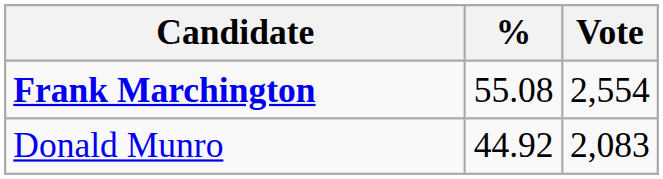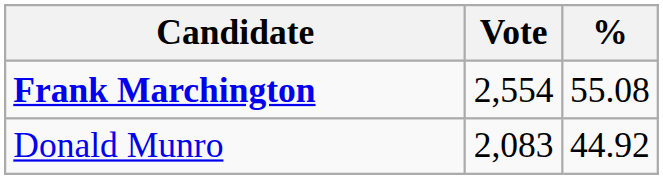columns swapped: Vote <-> %
